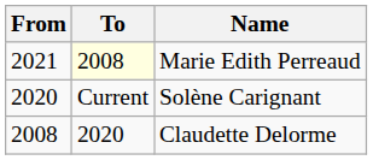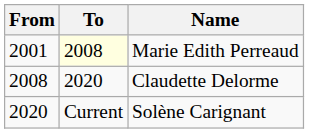Marie Edith Perreaud | From: 2021 -> 2001
rows swapped: Claudette Delorme <-> Solène Carignant
